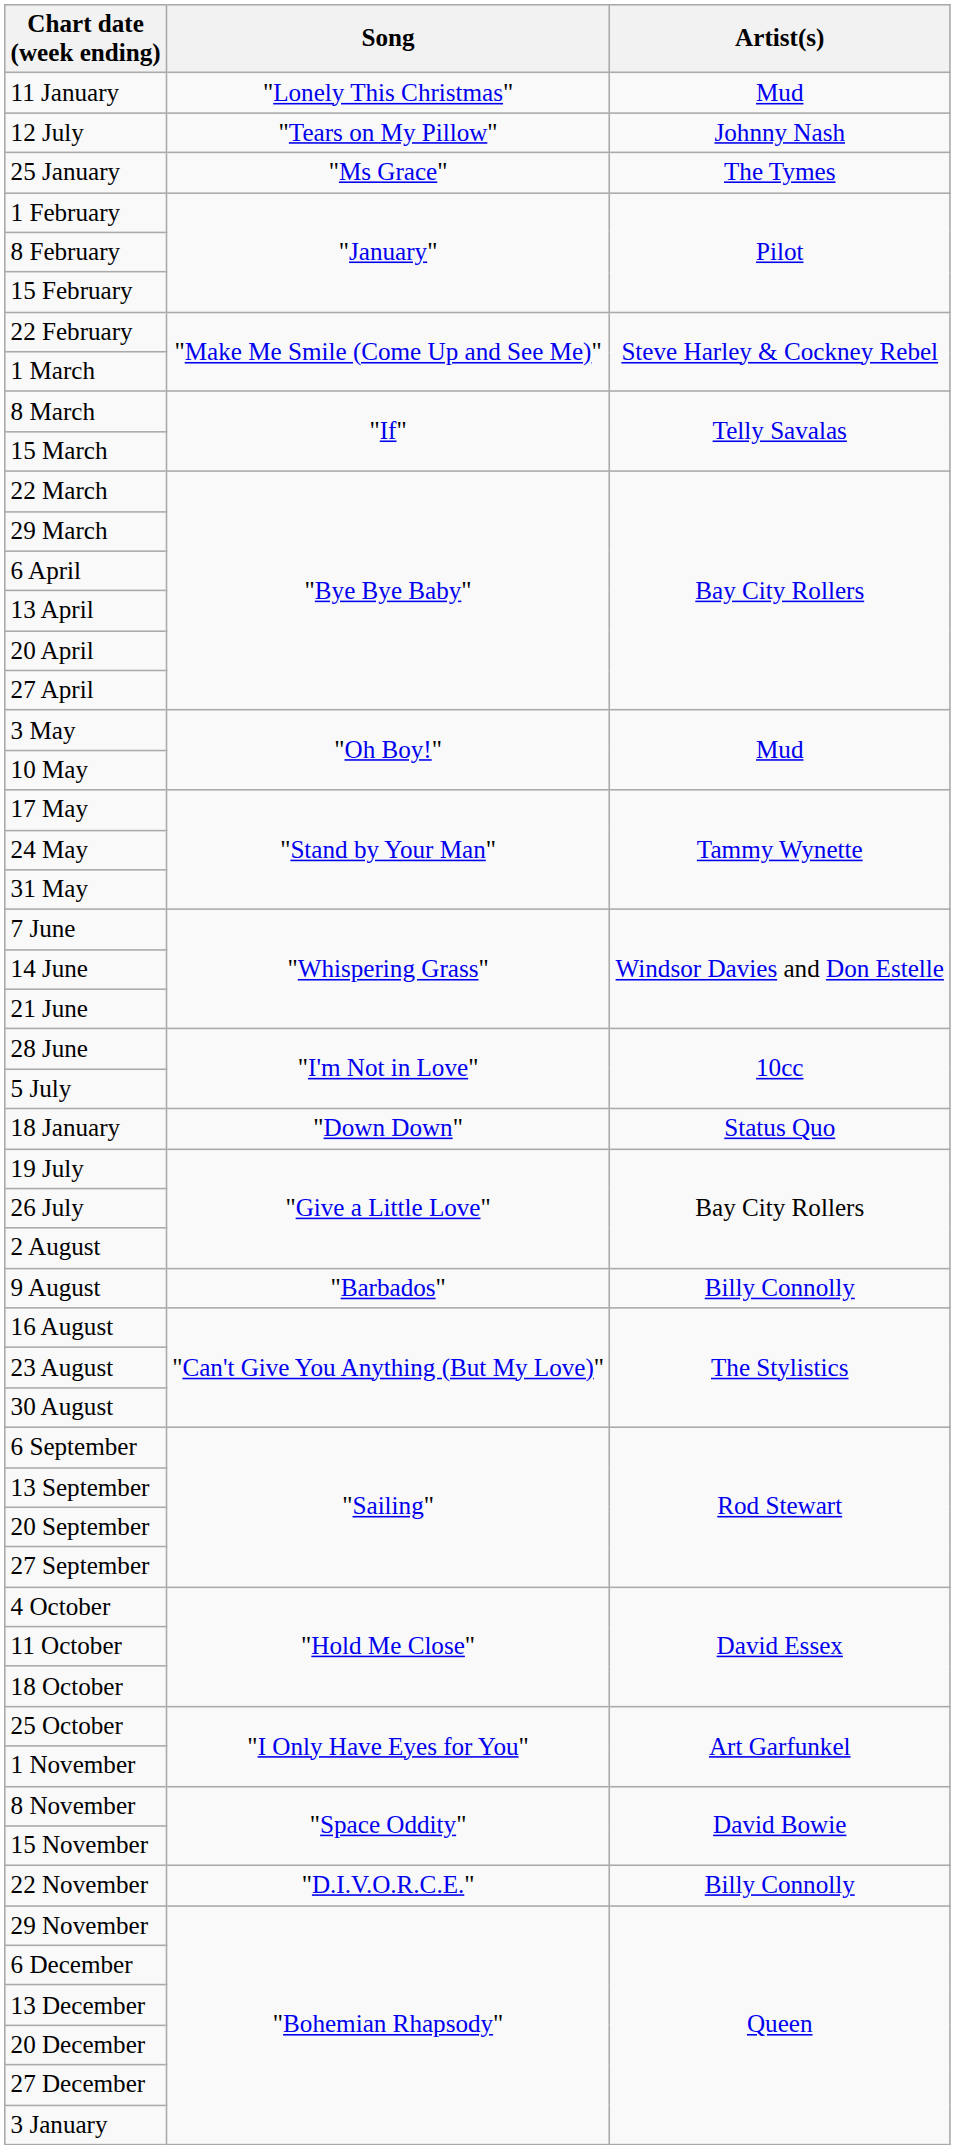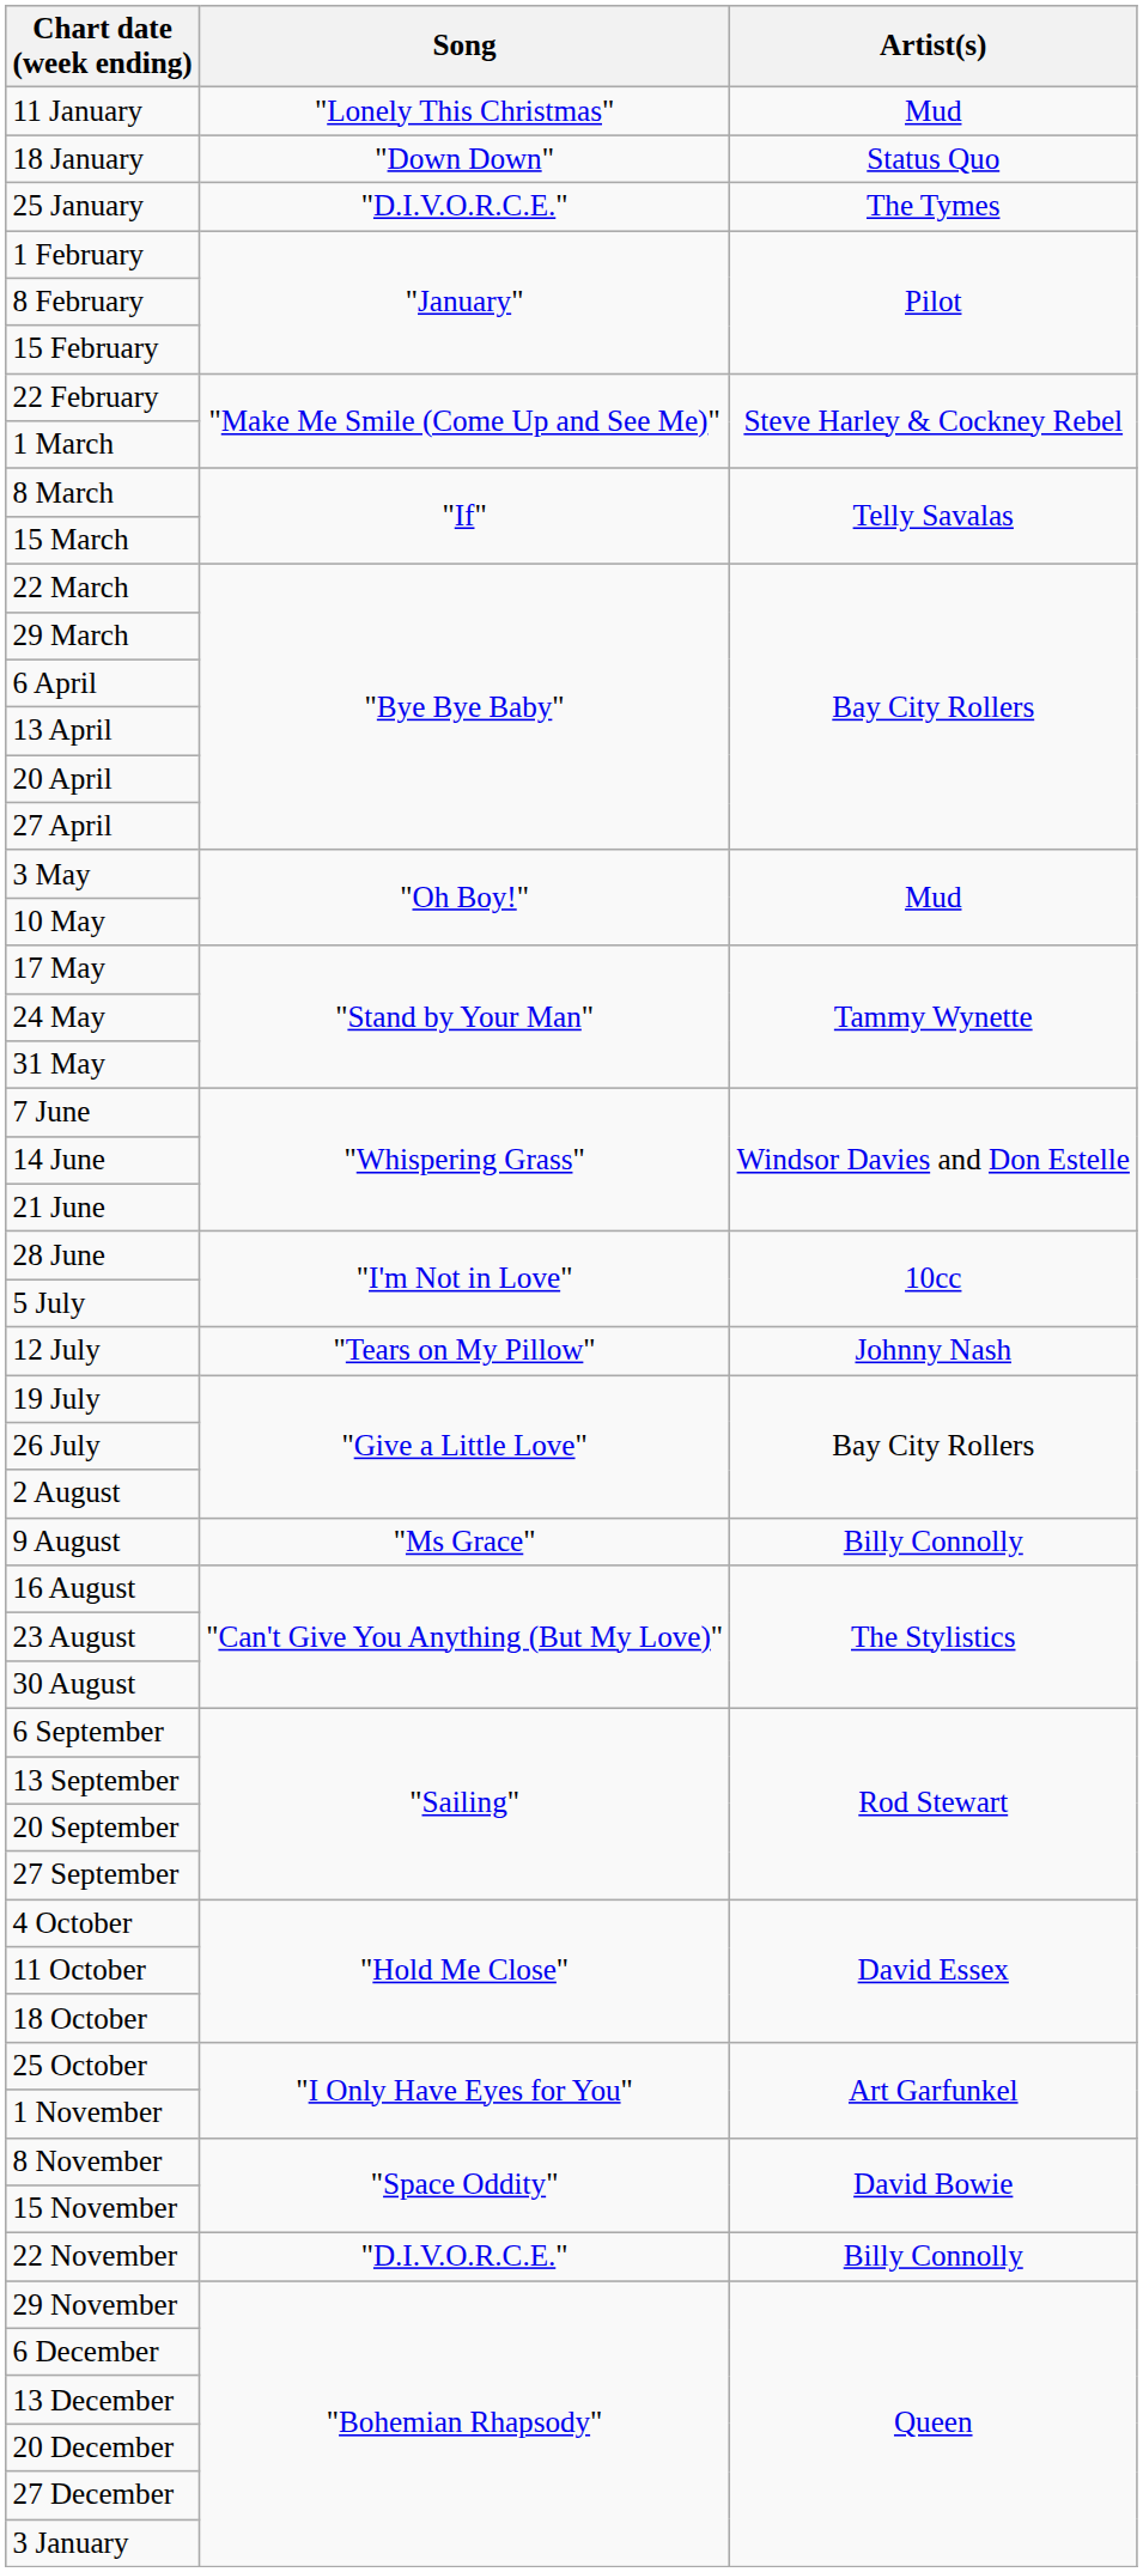rows swapped: 18 January <-> 12 July
25 January | Song: "Ms Grace" -> "D.I.V.O.R.C.E."
9 August | Song: "Barbados" -> "Ms Grace"
